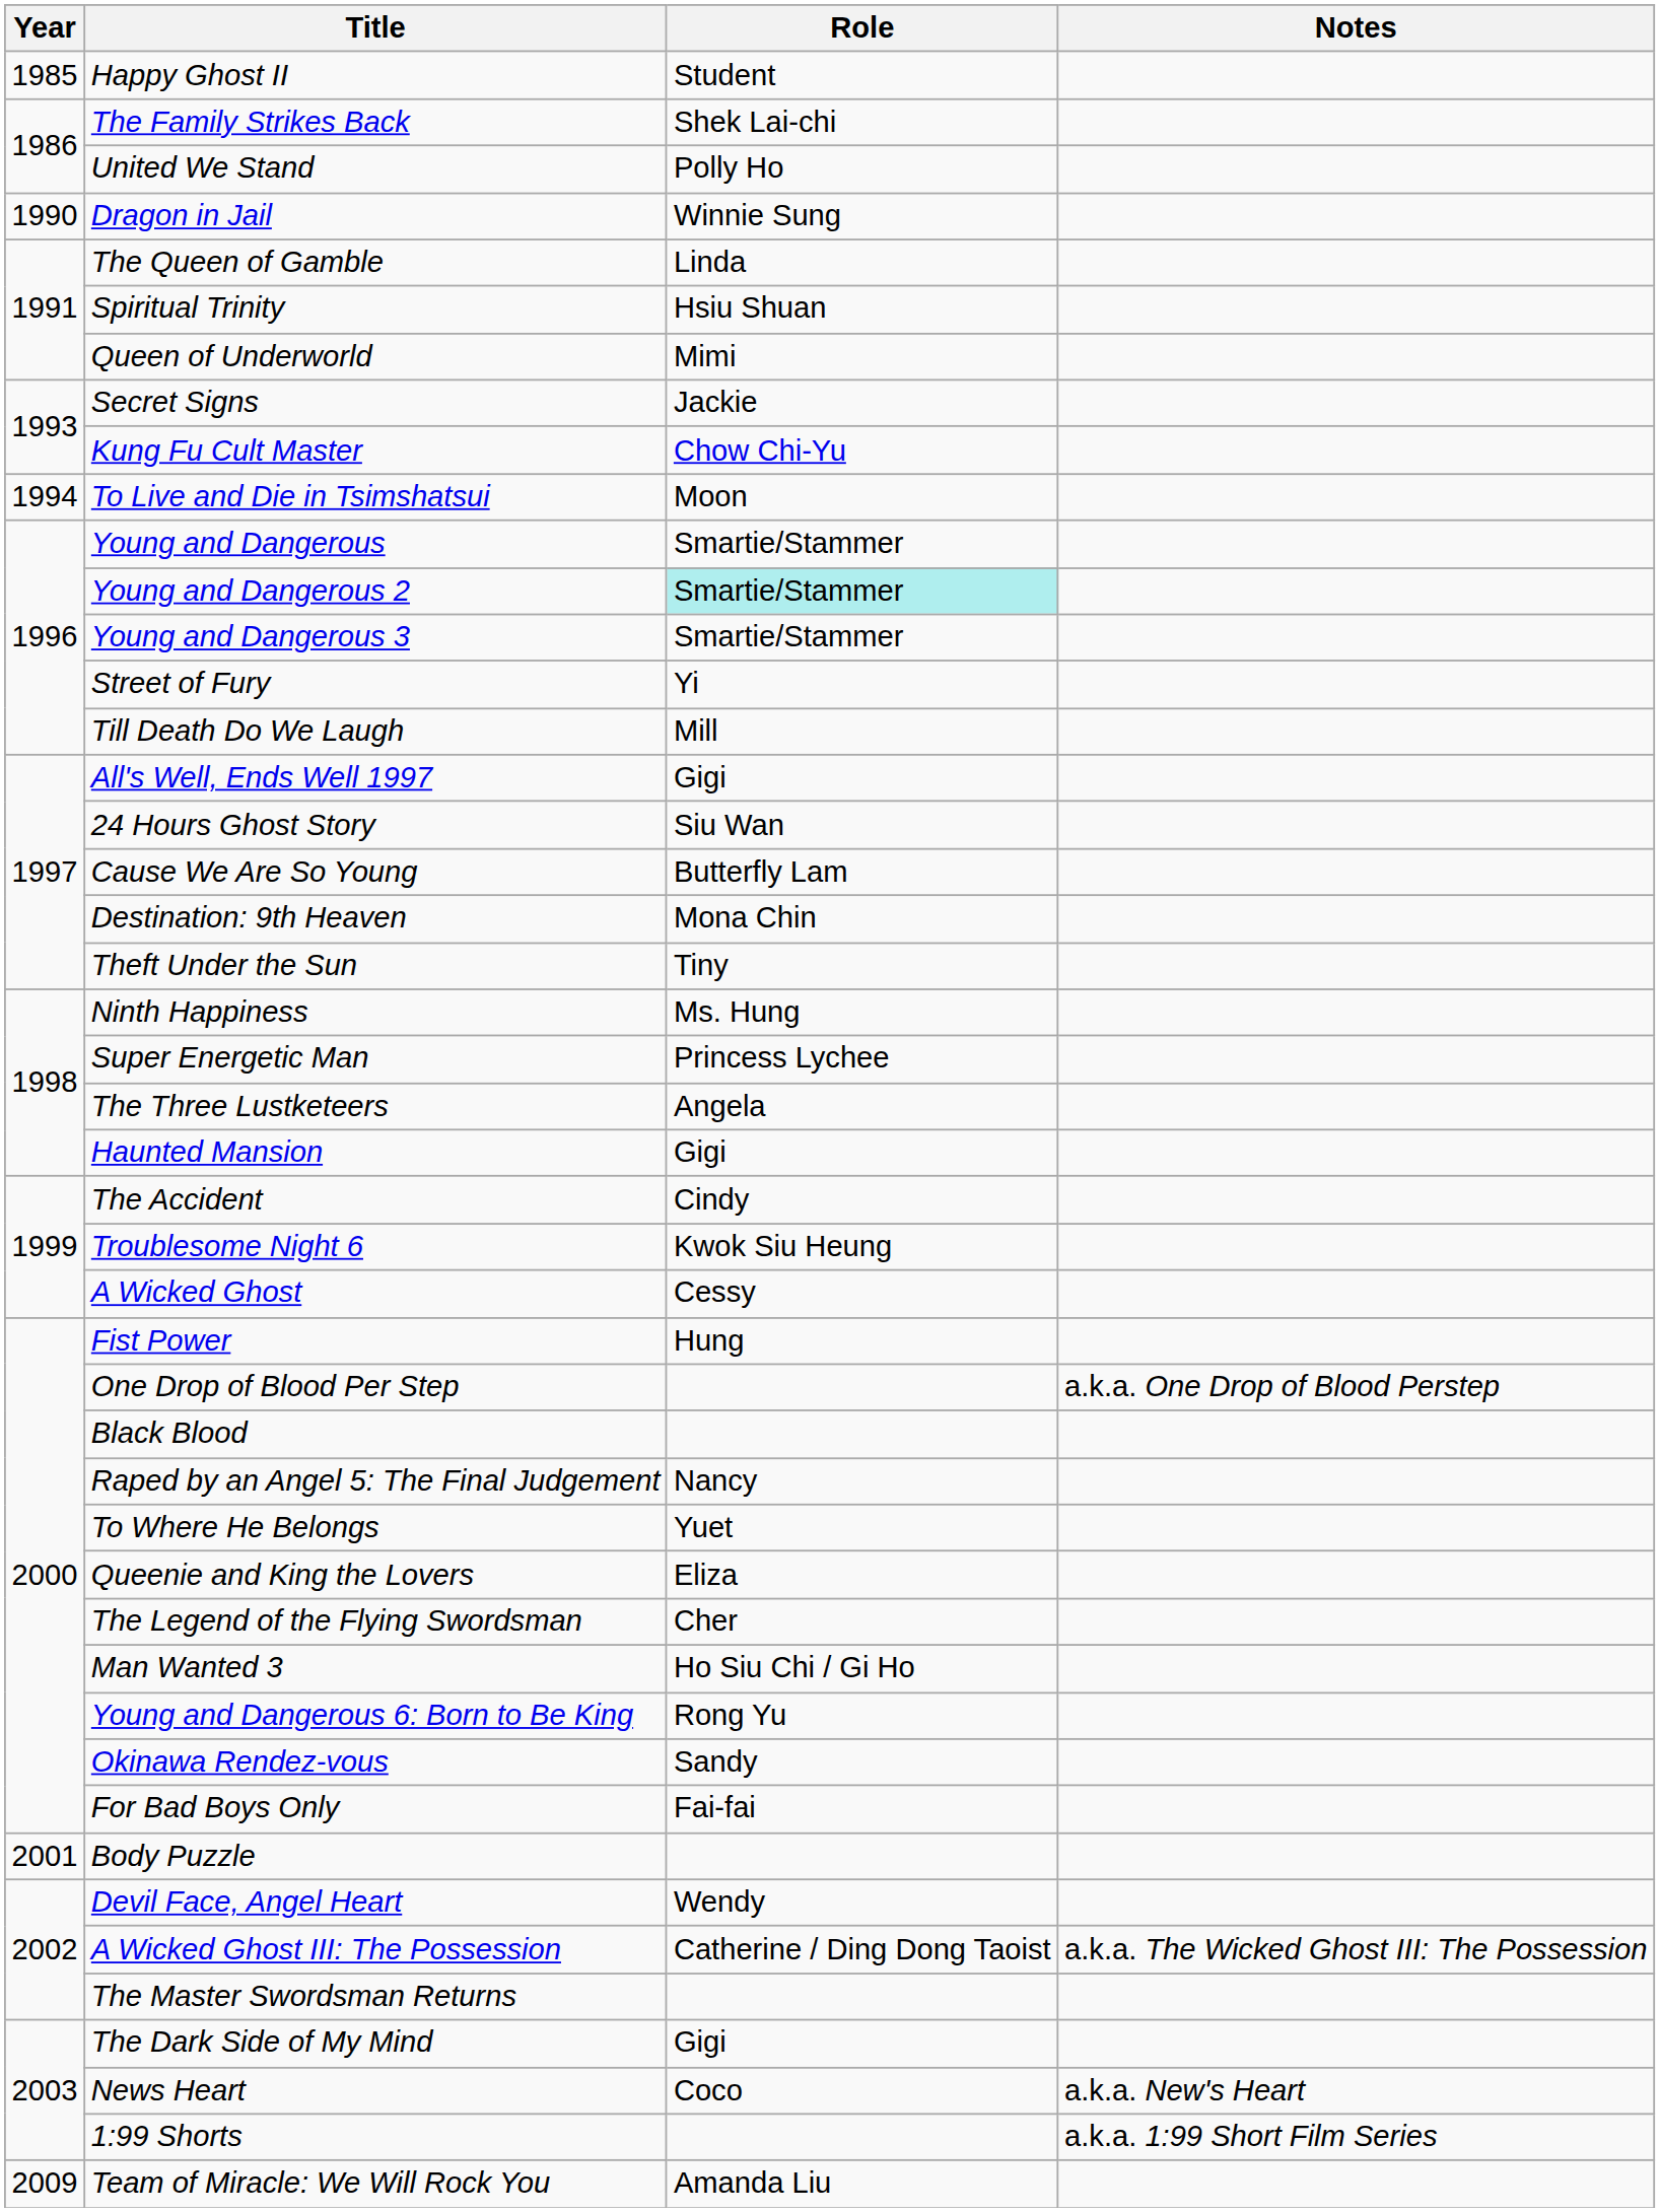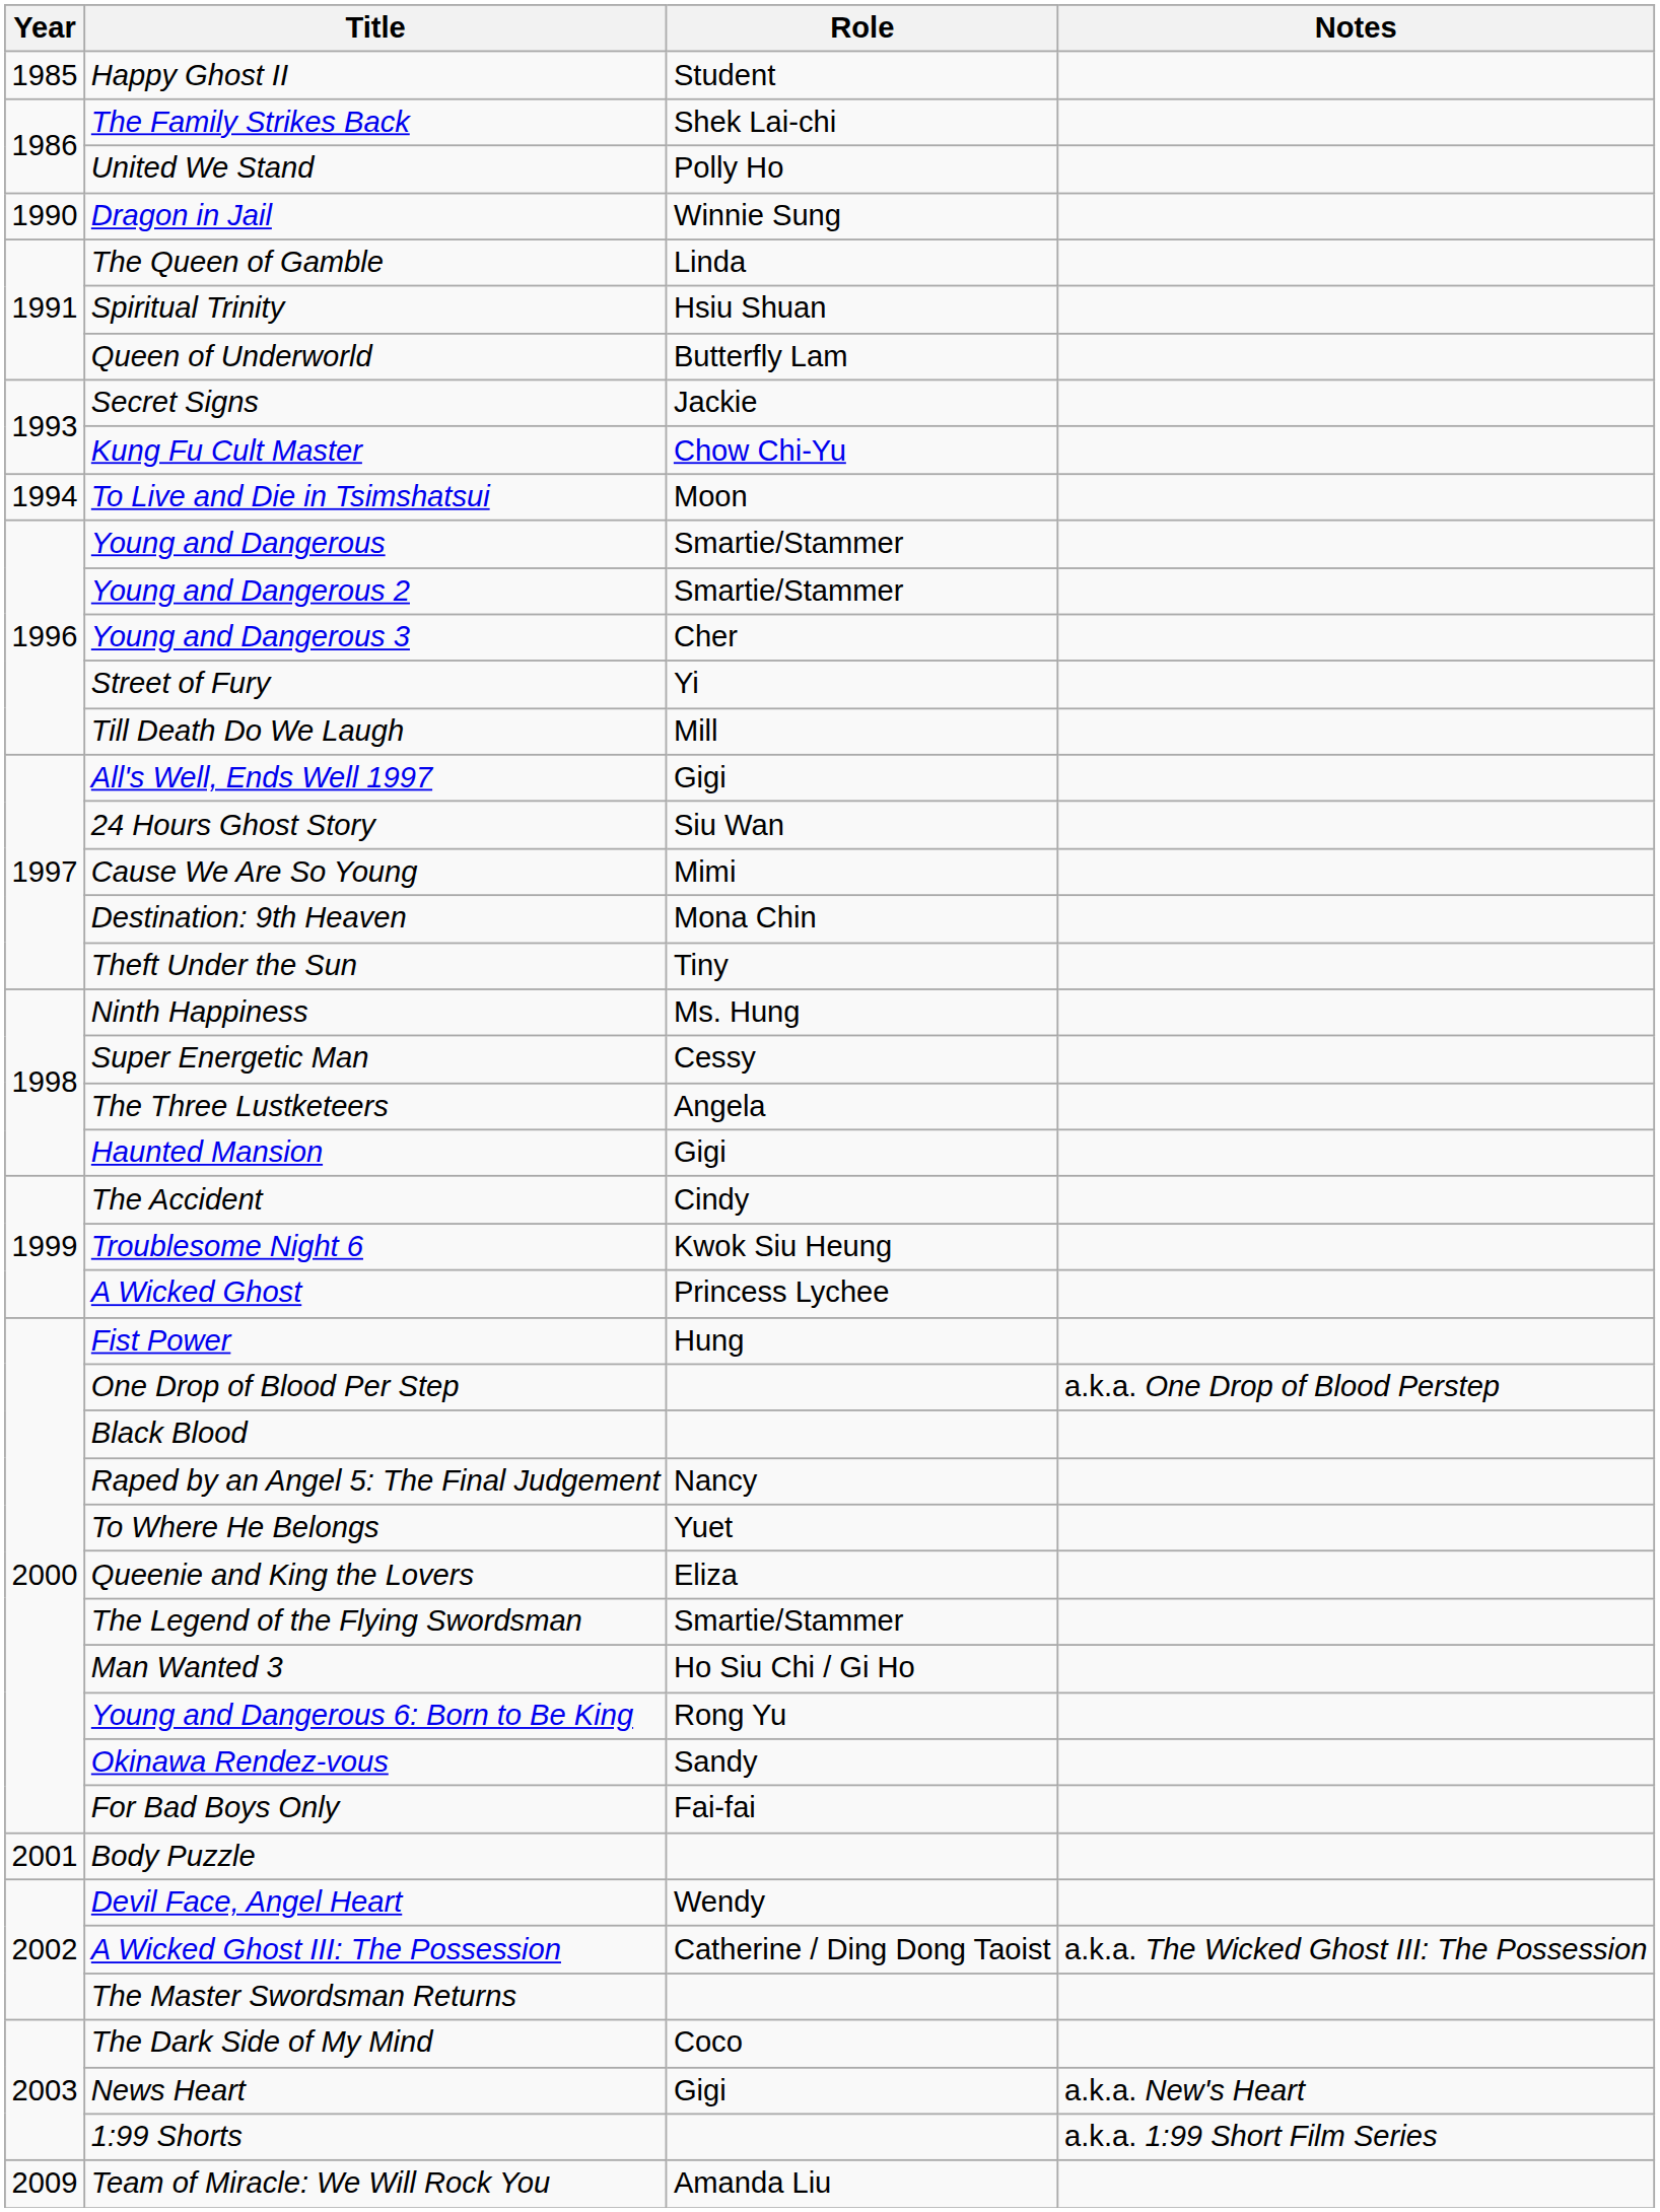Queen of Underworld | Role: Mimi -> Butterfly Lam
Young and Dangerous 2 | Role: paleturquoise background -> no background
Young and Dangerous 3 | Role: Smartie/Stammer -> Cher
Cause We Are So Young | Role: Butterfly Lam -> Mimi
Super Energetic Man | Role: Princess Lychee -> Cessy
A Wicked Ghost | Role: Cessy -> Princess Lychee
The Legend of the Flying Swordsman | Role: Cher -> Smartie/Stammer
The Dark Side of My Mind | Role: Gigi -> Coco
News Heart | Role: Coco -> Gigi
